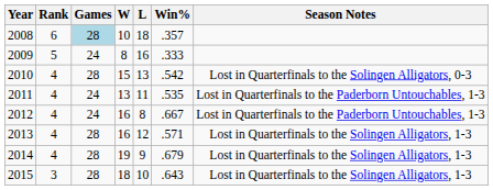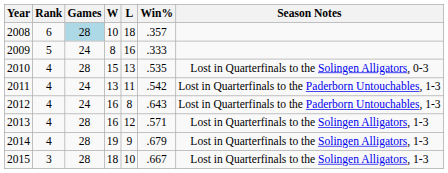2010 | Win%: .542 -> .535
2011 | Win%: .535 -> .542
2012 | Win%: .667 -> .643
2015 | Win%: .643 -> .667
